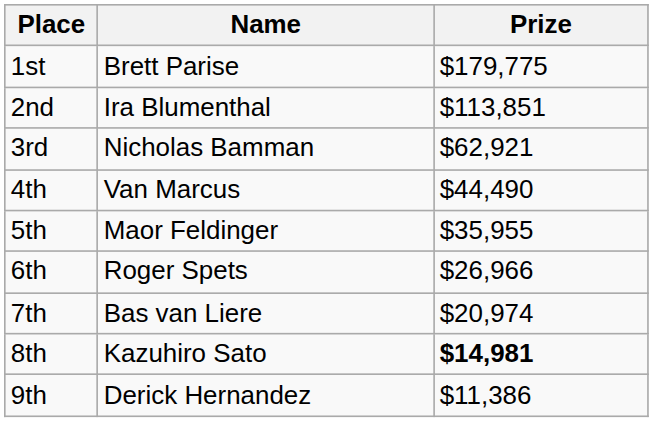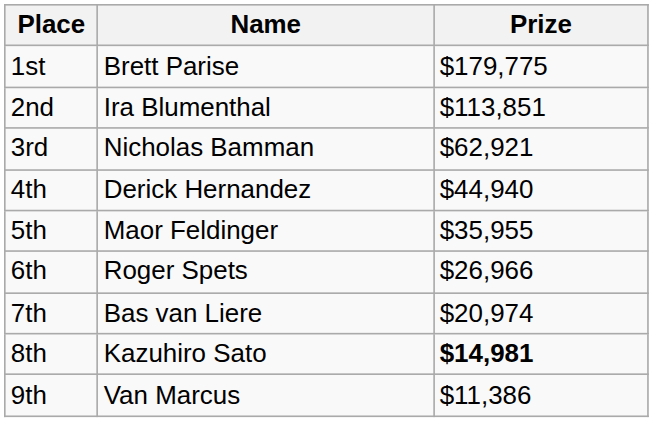4th | Name: Van Marcus -> Derick Hernandez
4th | Prize: $44,490 -> $44,940
9th | Name: Derick Hernandez -> Van Marcus
